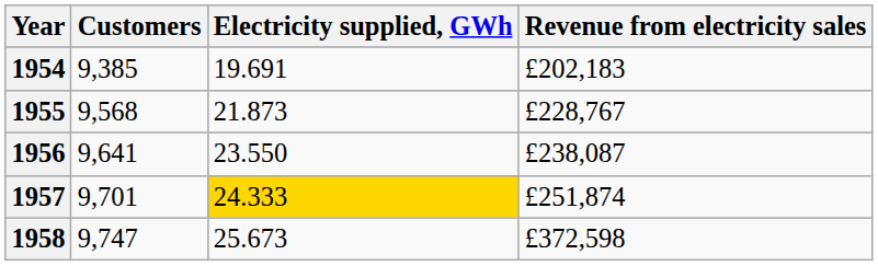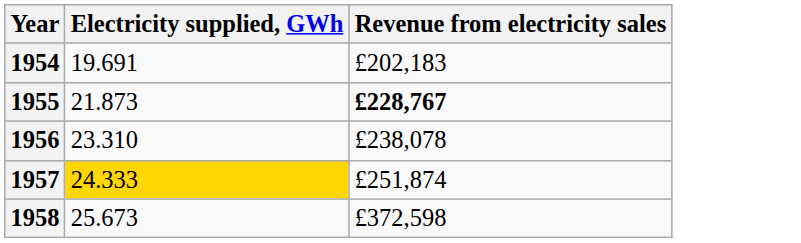- column: Customers | 9,385 | 9,568 | 9,641 | 9,701 | 9,747
1955 | Revenue from electricity sales: normal -> bold
1956 | Electricity supplied, GWh: 23.550 -> 23.310
1956 | Revenue from electricity sales: £238,087 -> £238,078
